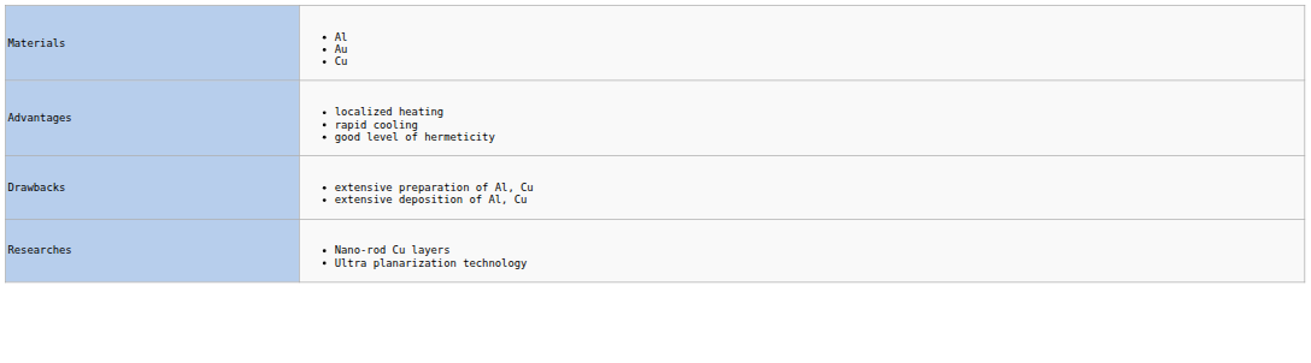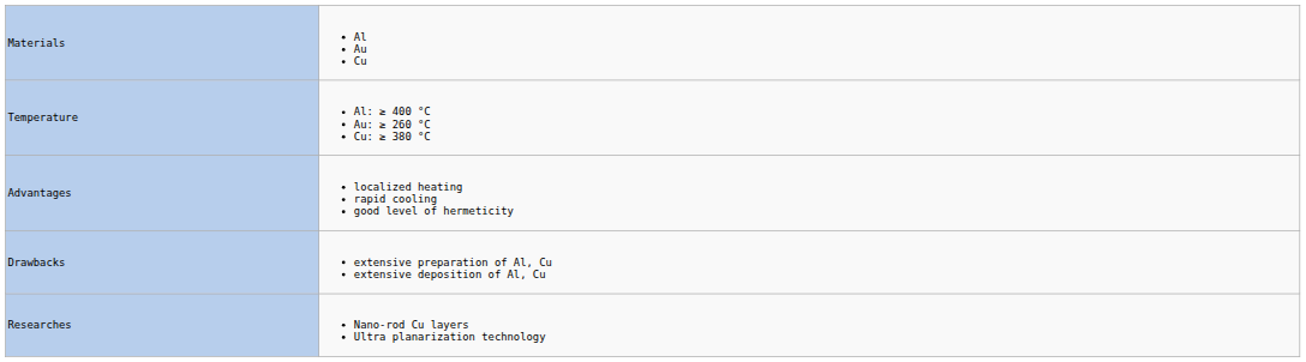+ row: Temperature | Al: ≥ 400 °C Au: ≥ 260 °C Cu: ≥ 380 °C
